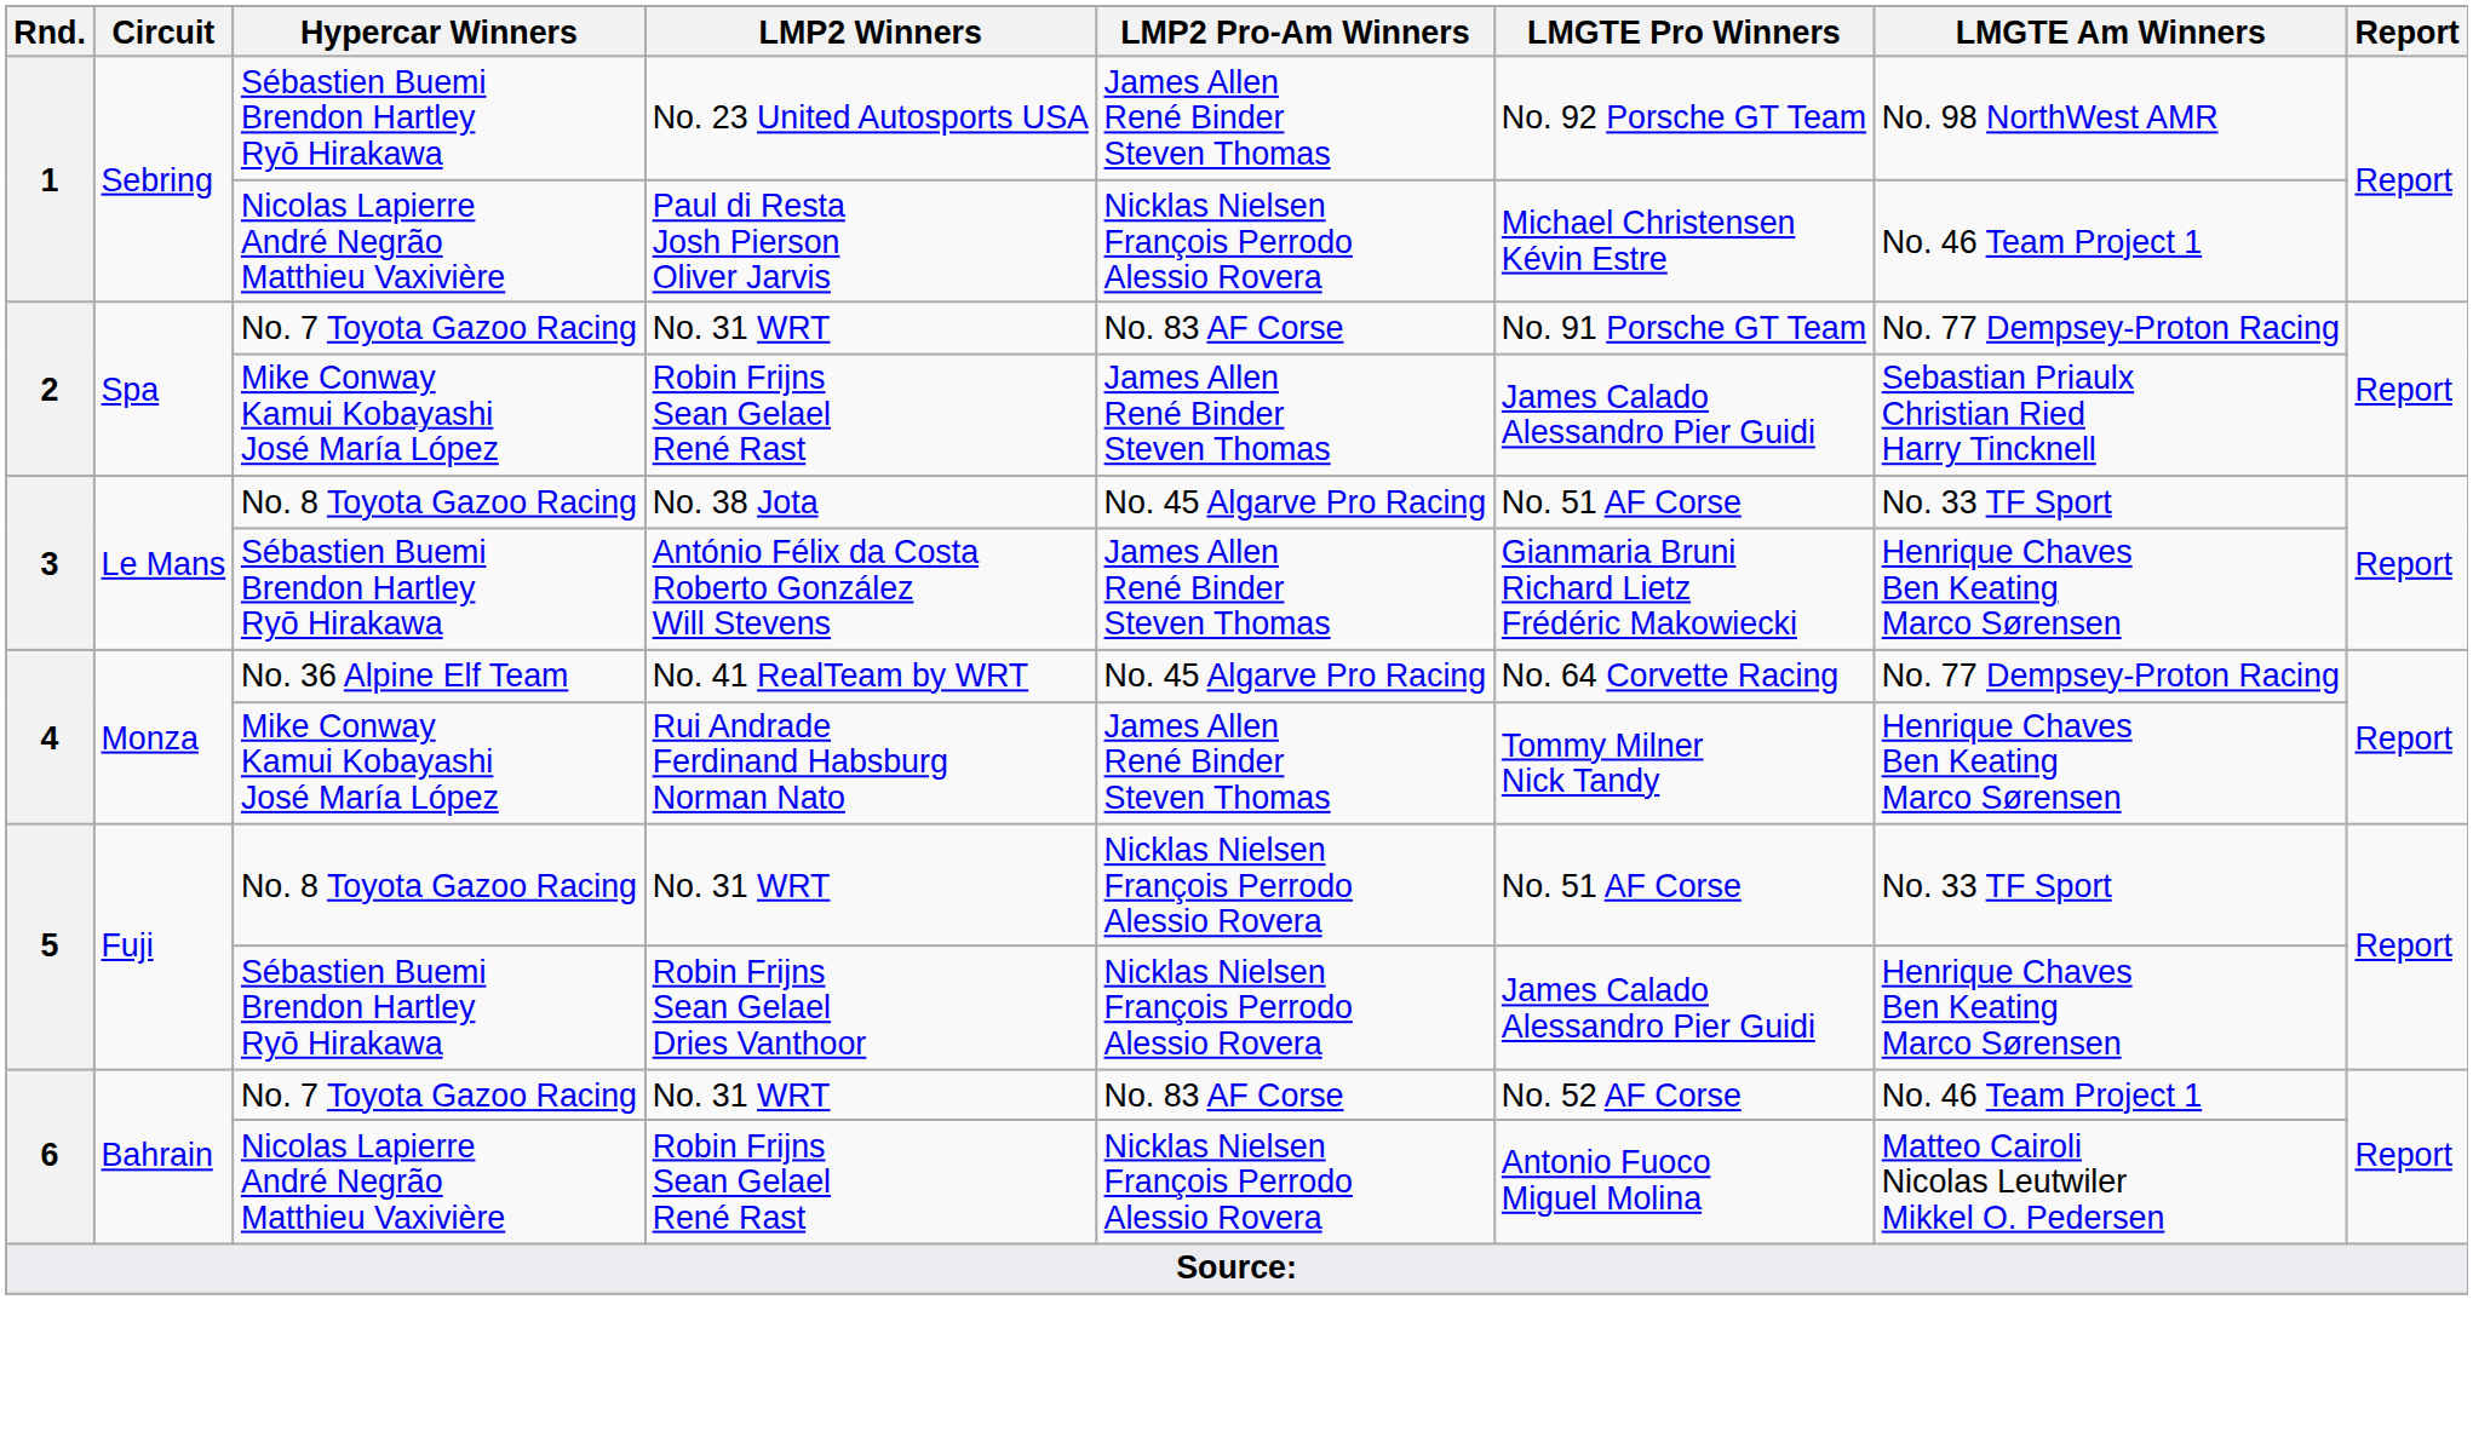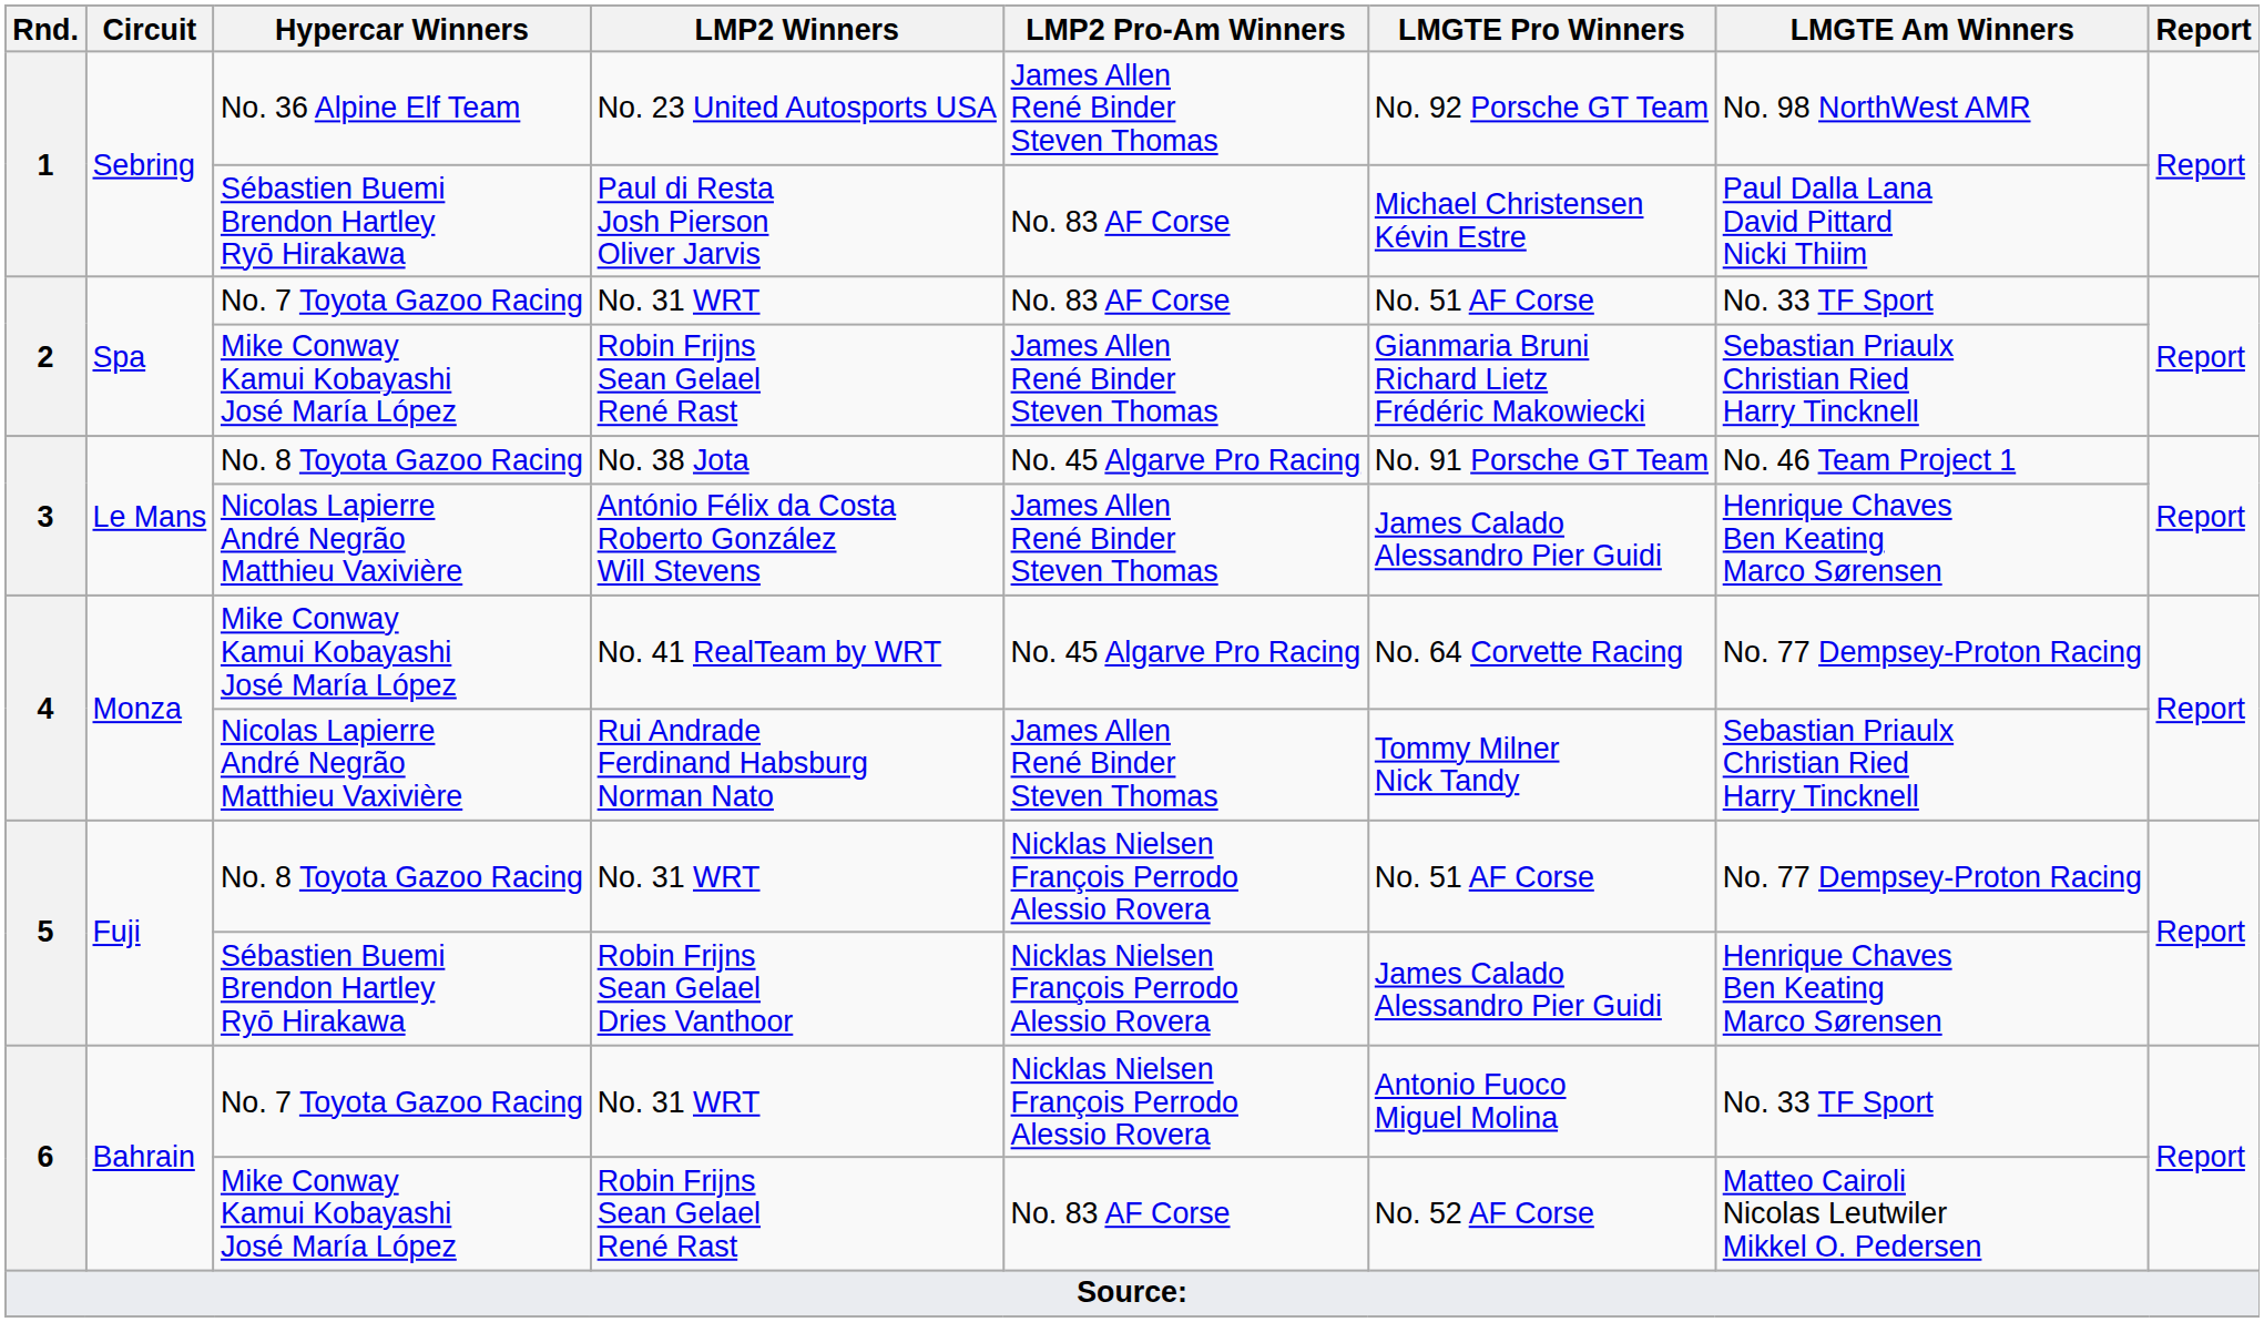No. 23 United Autosports USA | Hypercar Winners: Sébastien Buemi Brendon Hartley Ryō Hirakawa -> No. 36 Alpine Elf Team
Paul di Resta Josh Pierson Oliver Jarvis | Hypercar Winners: Nicolas Lapierre André Negrão Matthieu Vaxivière -> Sébastien Buemi Brendon Hartley Ryō Hirakawa
Paul di Resta Josh Pierson Oliver Jarvis | LMP2 Pro-Am Winners: Nicklas Nielsen François Perrodo Alessio Rovera -> No. 83 AF Corse
Paul di Resta Josh Pierson Oliver Jarvis | LMGTE Am Winners: No. 46 Team Project 1 -> Paul Dalla Lana David Pittard Nicki Thiim
2 / No. 31 WRT | LMGTE Pro Winners: No. 91 Porsche GT Team -> No. 51 AF Corse
2 / No. 31 WRT | LMGTE Am Winners: No. 77 Dempsey-Proton Racing -> No. 33 TF Sport
2 / Robin Frijns Sean Gelael René Rast | LMGTE Pro Winners: James Calado Alessandro Pier Guidi -> Gianmaria Bruni Richard Lietz Frédéric Makowiecki
No. 38 Jota | LMGTE Pro Winners: No. 51 AF Corse -> No. 91 Porsche GT Team
No. 38 Jota | LMGTE Am Winners: No. 33 TF Sport -> No. 46 Team Project 1
António Félix da Costa Roberto González Will Stevens | Hypercar Winners: Sébastien Buemi Brendon Hartley Ryō Hirakawa -> Nicolas Lapierre André Negrão Matthieu Vaxivière
António Félix da Costa Roberto González Will Stevens | LMGTE Pro Winners: Gianmaria Bruni Richard Lietz Frédéric Makowiecki -> James Calado Alessandro Pier Guidi
No. 41 RealTeam by WRT | Hypercar Winners: No. 36 Alpine Elf Team -> Mike Conway Kamui Kobayashi José María López
Rui Andrade Ferdinand Habsburg Norman Nato | Hypercar Winners: Mike Conway Kamui Kobayashi José María López -> Nicolas Lapierre André Negrão Matthieu Vaxivière
Rui Andrade Ferdinand Habsburg Norman Nato | LMGTE Am Winners: Henrique Chaves Ben Keating Marco Sørensen -> Sebastian Priaulx Christian Ried Harry Tincknell
5 / No. 31 WRT | LMGTE Am Winners: No. 33 TF Sport -> No. 77 Dempsey-Proton Racing
6 / No. 31 WRT | LMP2 Pro-Am Winners: No. 83 AF Corse -> Nicklas Nielsen François Perrodo Alessio Rovera
6 / No. 31 WRT | LMGTE Pro Winners: No. 52 AF Corse -> Antonio Fuoco Miguel Molina
6 / No. 31 WRT | LMGTE Am Winners: No. 46 Team Project 1 -> No. 33 TF Sport
6 / Robin Frijns Sean Gelael René Rast | Hypercar Winners: Nicolas Lapierre André Negrão Matthieu Vaxivière -> Mike Conway Kamui Kobayashi José María López
6 / Robin Frijns Sean Gelael René Rast | LMP2 Pro-Am Winners: Nicklas Nielsen François Perrodo Alessio Rovera -> No. 83 AF Corse
6 / Robin Frijns Sean Gelael René Rast | LMGTE Pro Winners: Antonio Fuoco Miguel Molina -> No. 52 AF Corse
